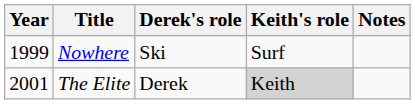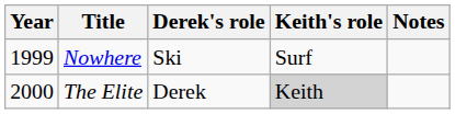The Elite | Year: 2001 -> 2000
